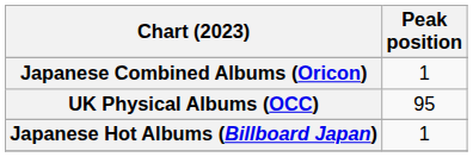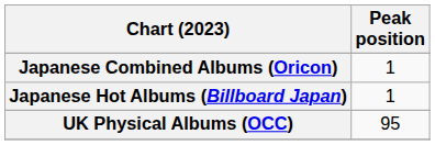rows swapped: Japanese Hot Albums (Billboard Japan) <-> UK Physical Albums (OCC)
